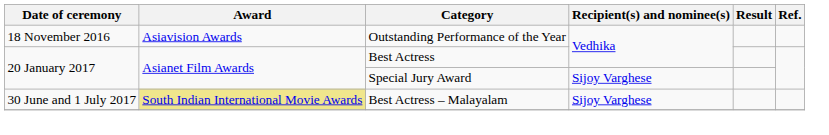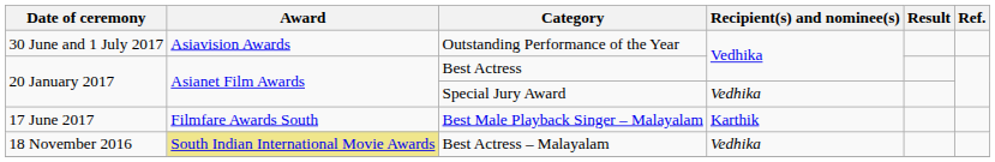Outstanding Performance of the Year | Date of ceremony: 18 November 2016 -> 30 June and 1 July 2017
Special Jury Award | Recipient(s) and nominee(s): Sijoy Varghese -> Vedhika
+ row: 17 June 2017 | Filmfare Awards South | Best Male Playback Singer – Malayalam | Karthik
Best Actress – Malayalam | Date of ceremony: 30 June and 1 July 2017 -> 18 November 2016
Best Actress – Malayalam | Recipient(s) and nominee(s): Sijoy Varghese -> Vedhika
